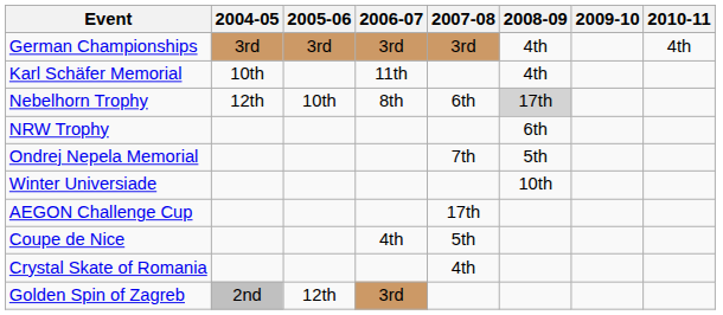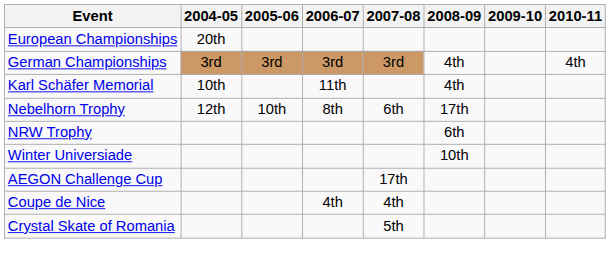+ row: European Championships | 20th
Nebelhorn Trophy | 2008-09: lightgrey background -> no background
- row: Ondrej Nepela Memorial | 7th | 5th
Coupe de Nice | 2007-08: 5th -> 4th
Crystal Skate of Romania | 2007-08: 4th -> 5th
- row: Golden Spin of Zagreb | 2nd | 12th | 3rd
